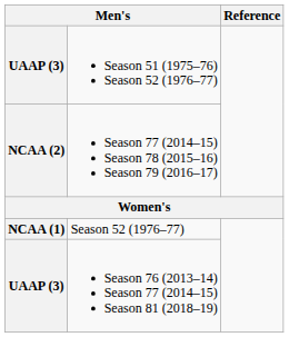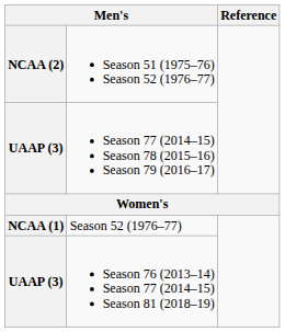Season 51 (1975–76) Season 52 (1976–77) | column 1: UAAP (3) -> NCAA (2)
Season 77 (2014–15) Season 78 (2015–16) Season 79 (2016–17) | column 1: NCAA (2) -> UAAP (3)
